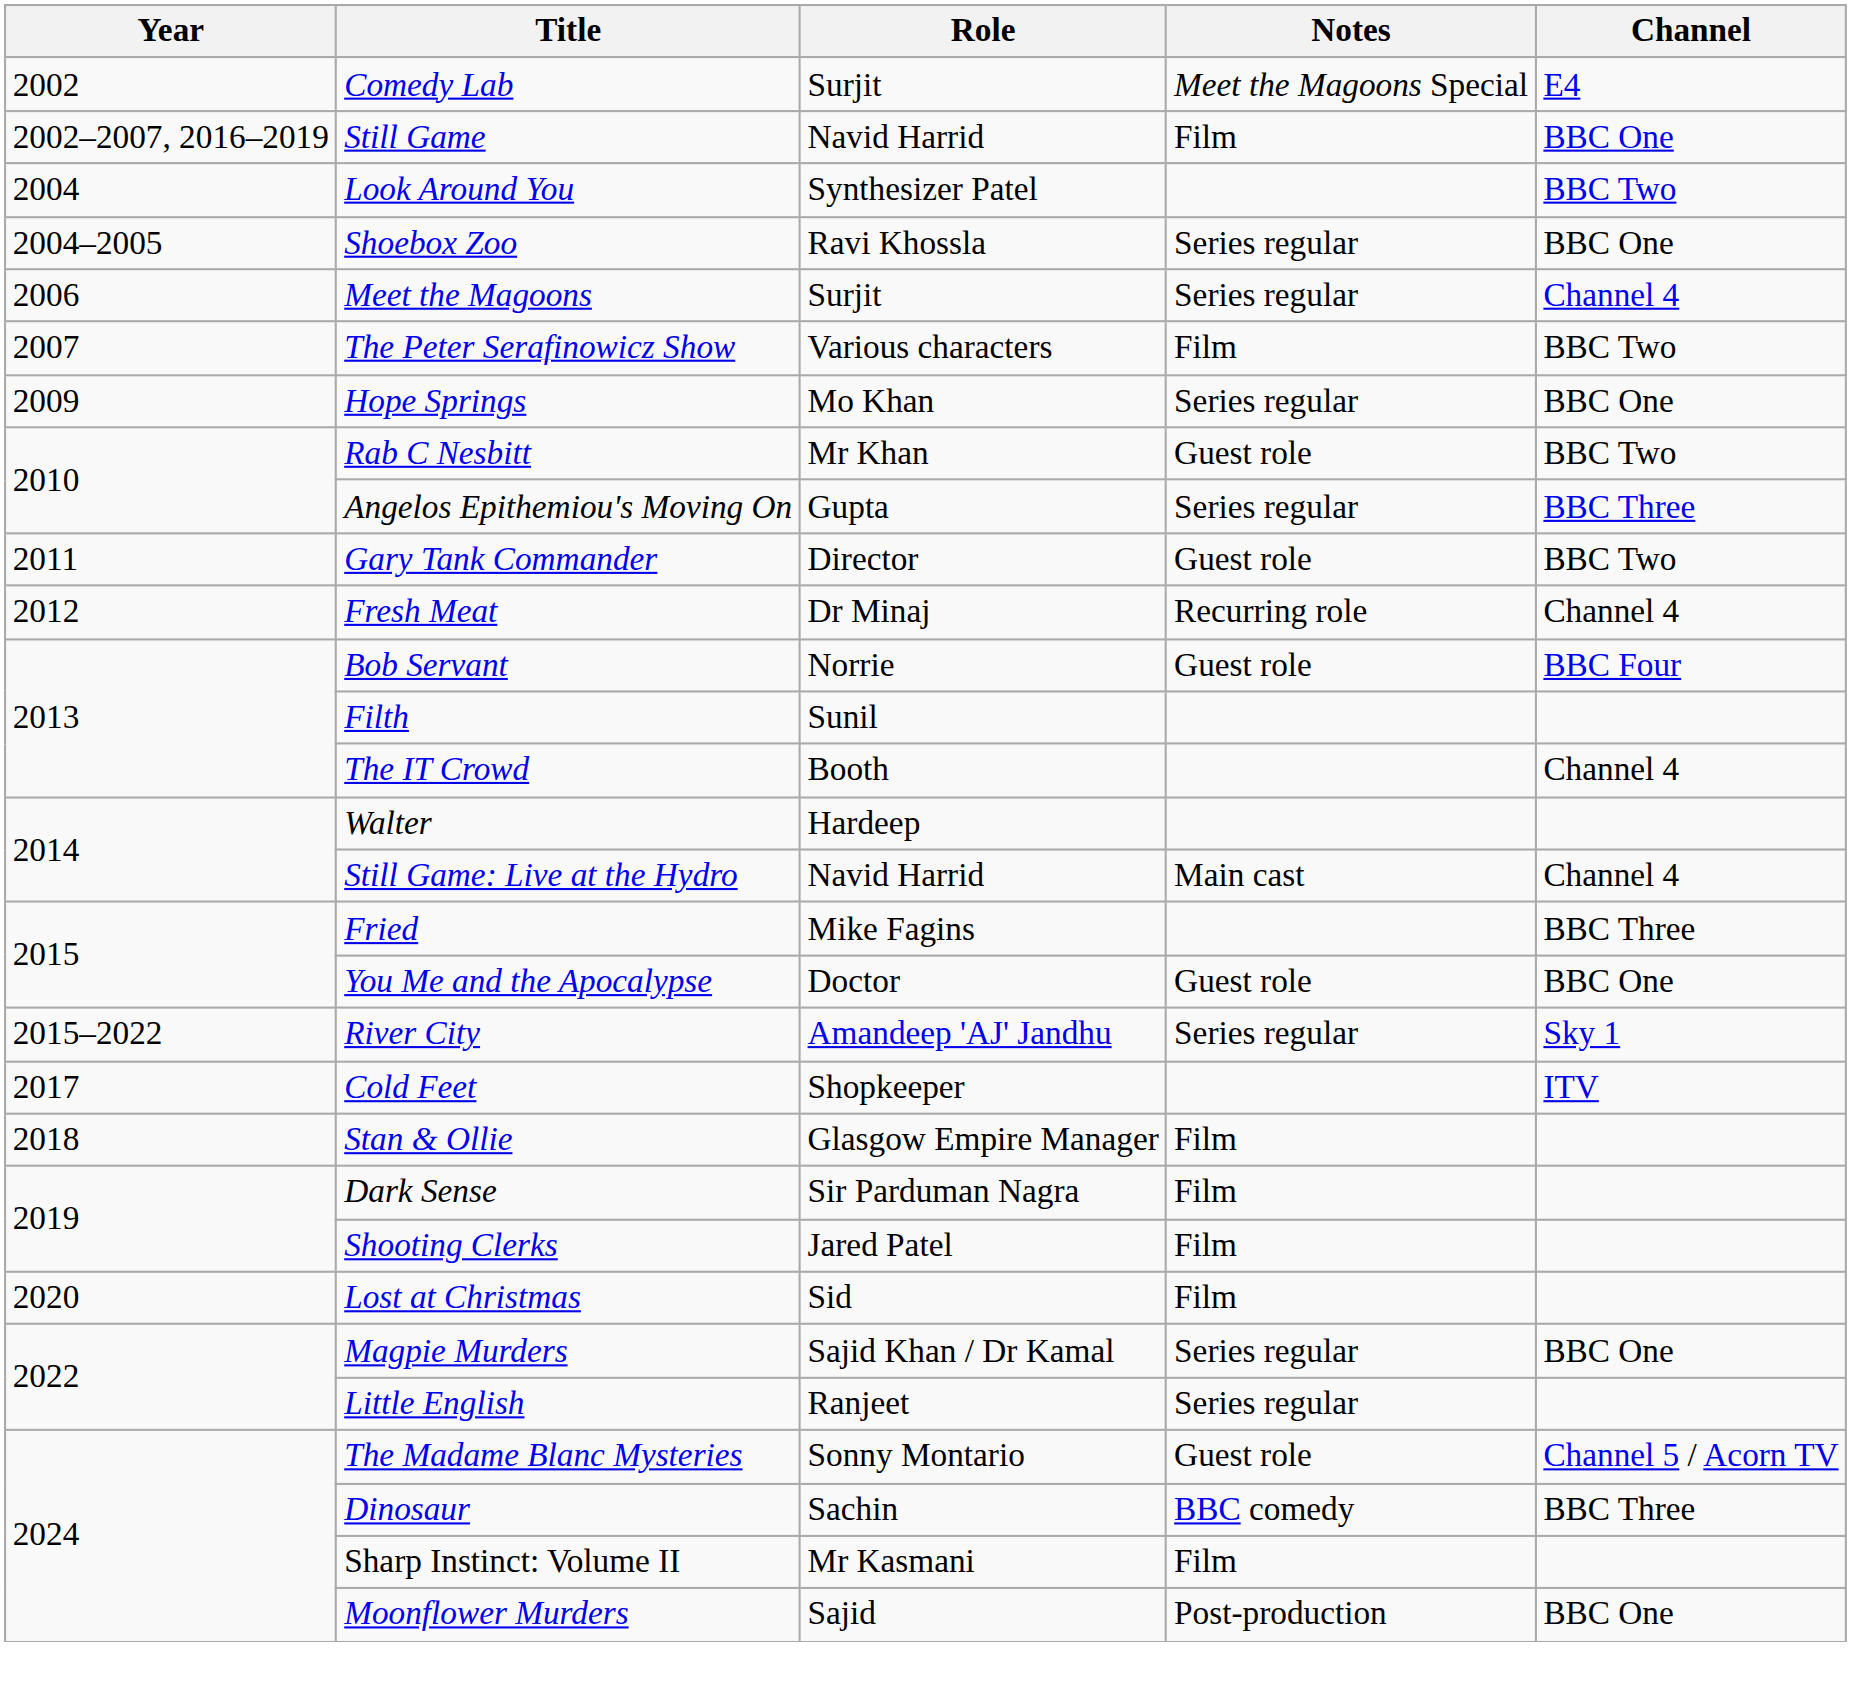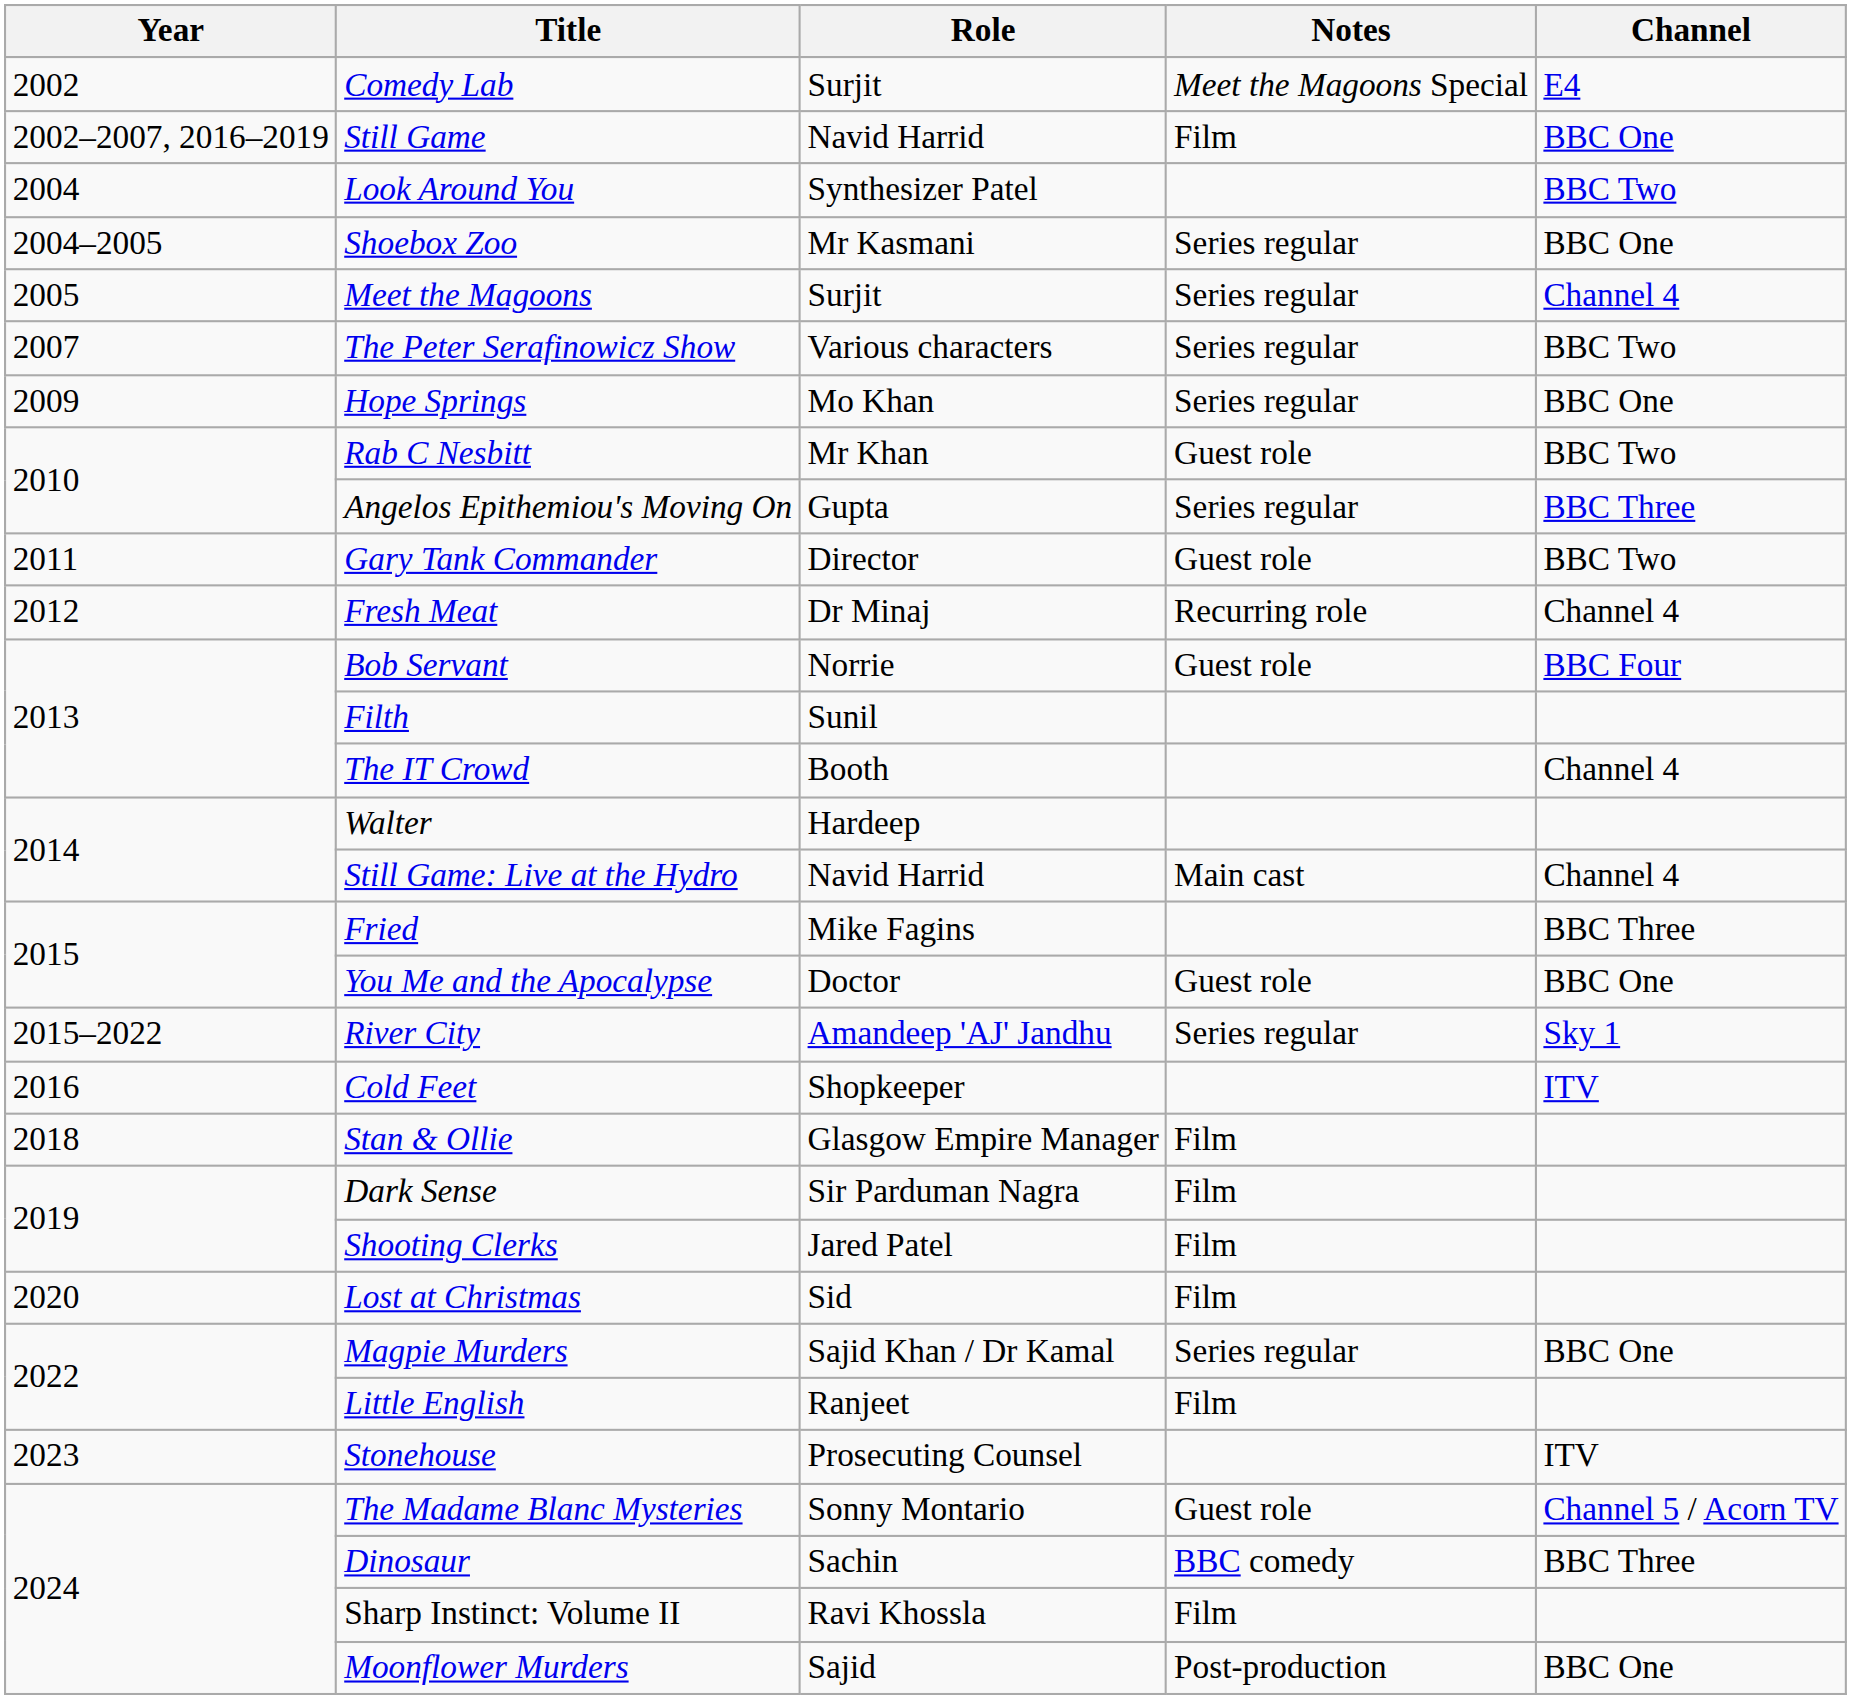Shoebox Zoo | Role: Ravi Khossla -> Mr Kasmani
Meet the Magoons | Year: 2006 -> 2005
The Peter Serafinowicz Show | Notes: Film -> Series regular
Cold Feet | Year: 2017 -> 2016
Little English | Notes: Series regular -> Film
+ row: 2023 | Stonehouse | Prosecuting Counsel | ITV
Sharp Instinct: Volume II | Role: Mr Kasmani -> Ravi Khossla
